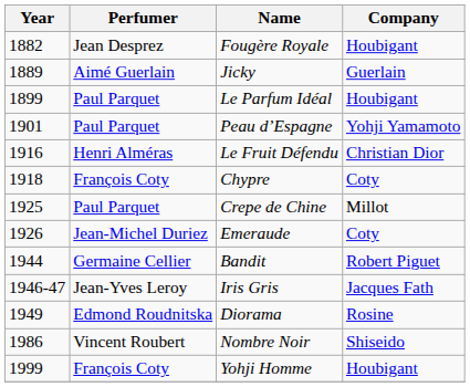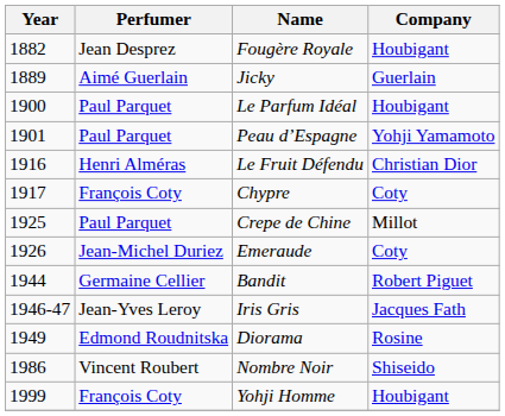Le Parfum Idéal | Year: 1899 -> 1900
Chypre | Year: 1918 -> 1917
